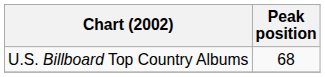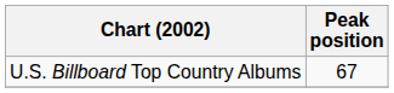U.S. Billboard Top Country Albums | Peak position: 68 -> 67
